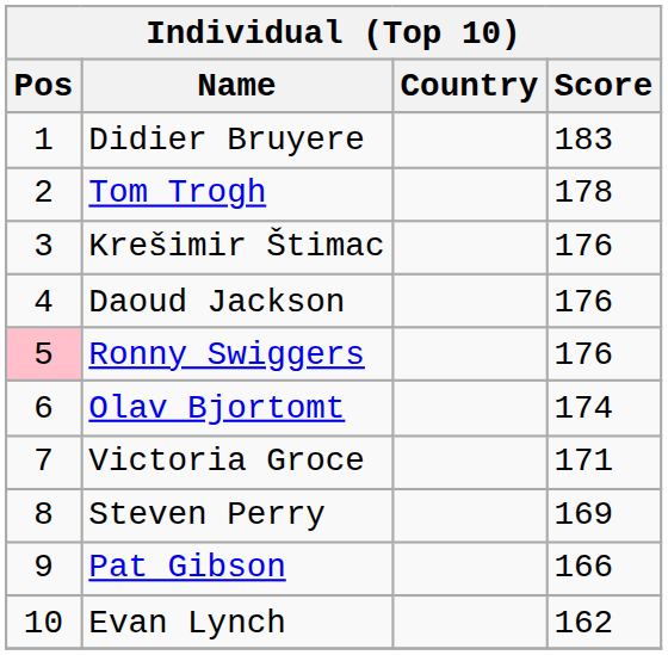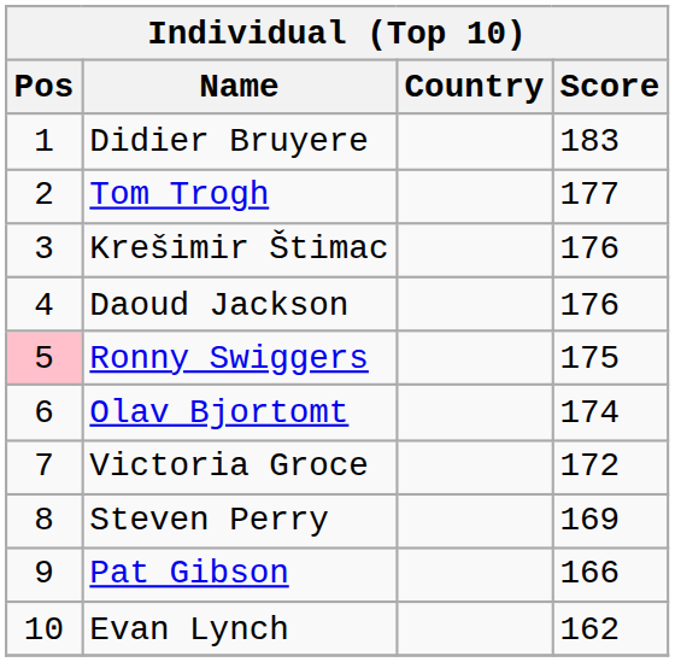Tom Trogh | Score: 178 -> 177
Ronny Swiggers | Score: 176 -> 175
Victoria Groce | Score: 171 -> 172
